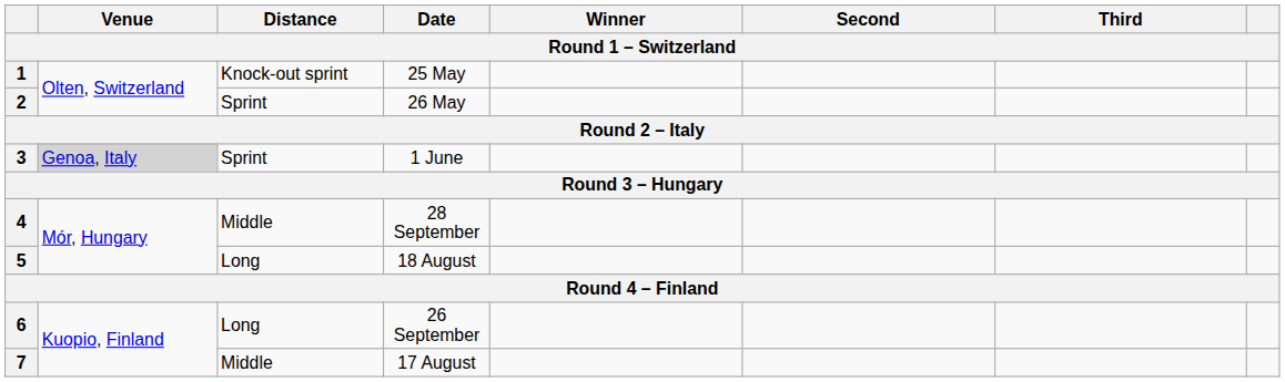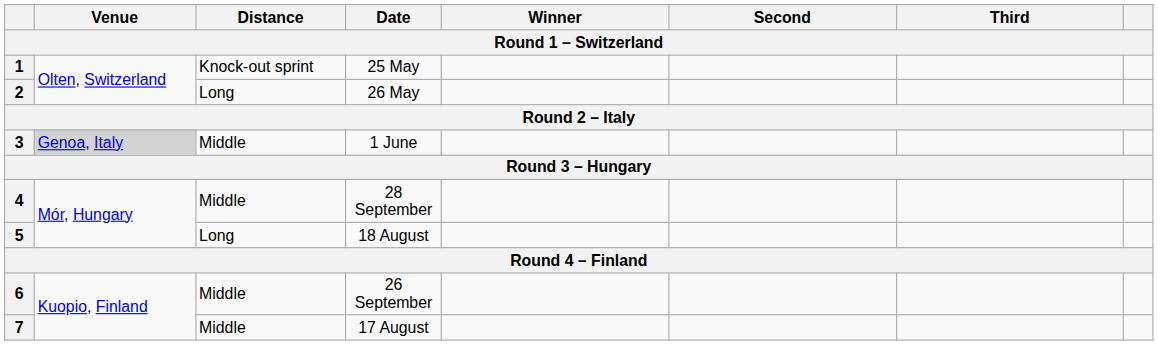2 | Distance: Sprint -> Long
3 | Distance: Sprint -> Middle
6 | Distance: Long -> Middle
